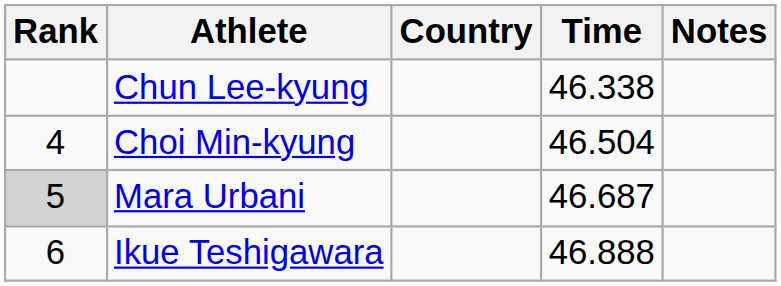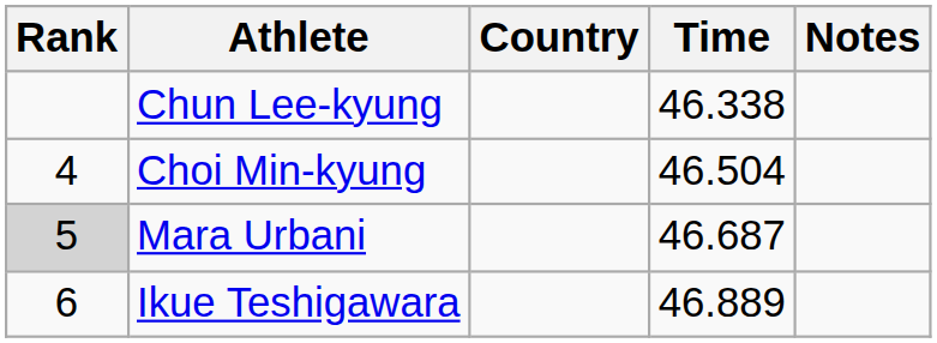Ikue Teshigawara | Time: 46.888 -> 46.889
